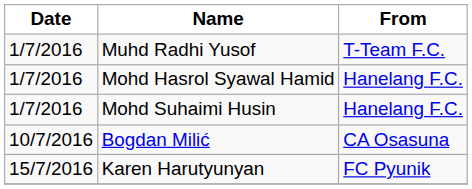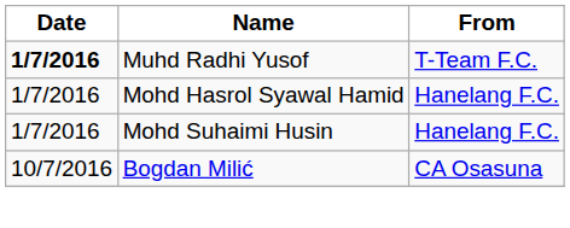Muhd Radhi Yusof | Date: normal -> bold
- row: 15/7/2016 | Karen Harutyunyan | FC Pyunik
